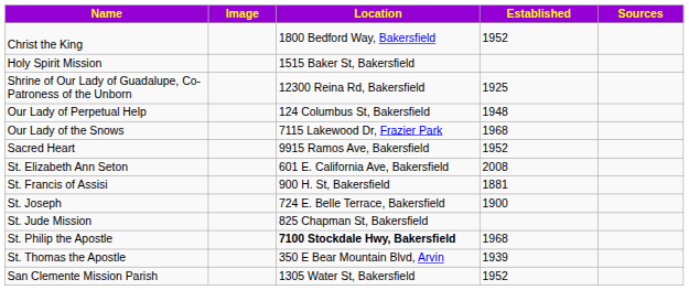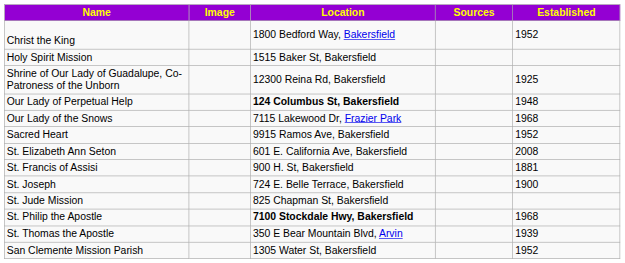columns swapped: Established <-> Sources
Our Lady of Perpetual Help | Location: normal -> bold
